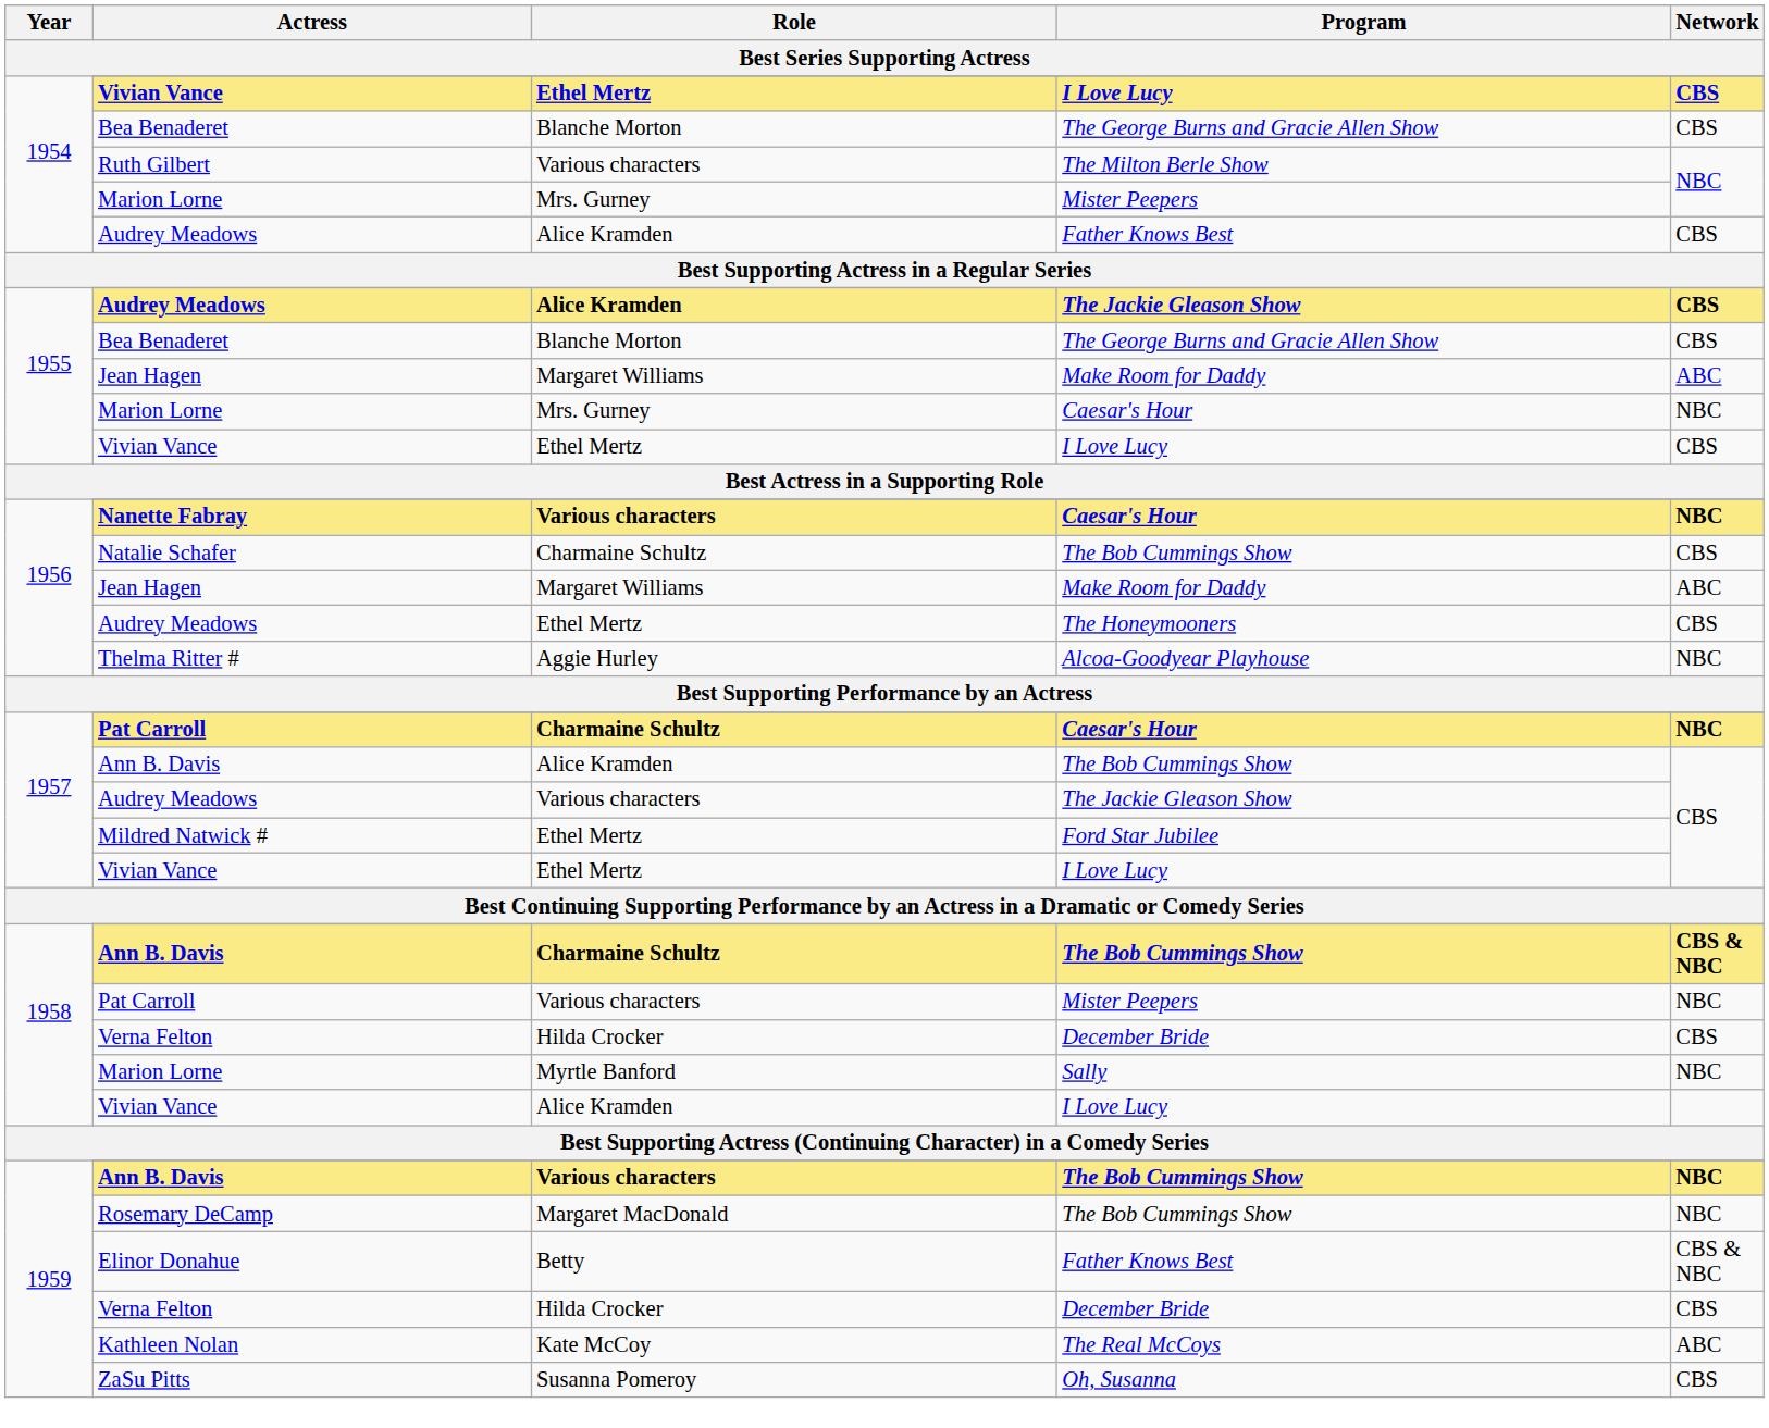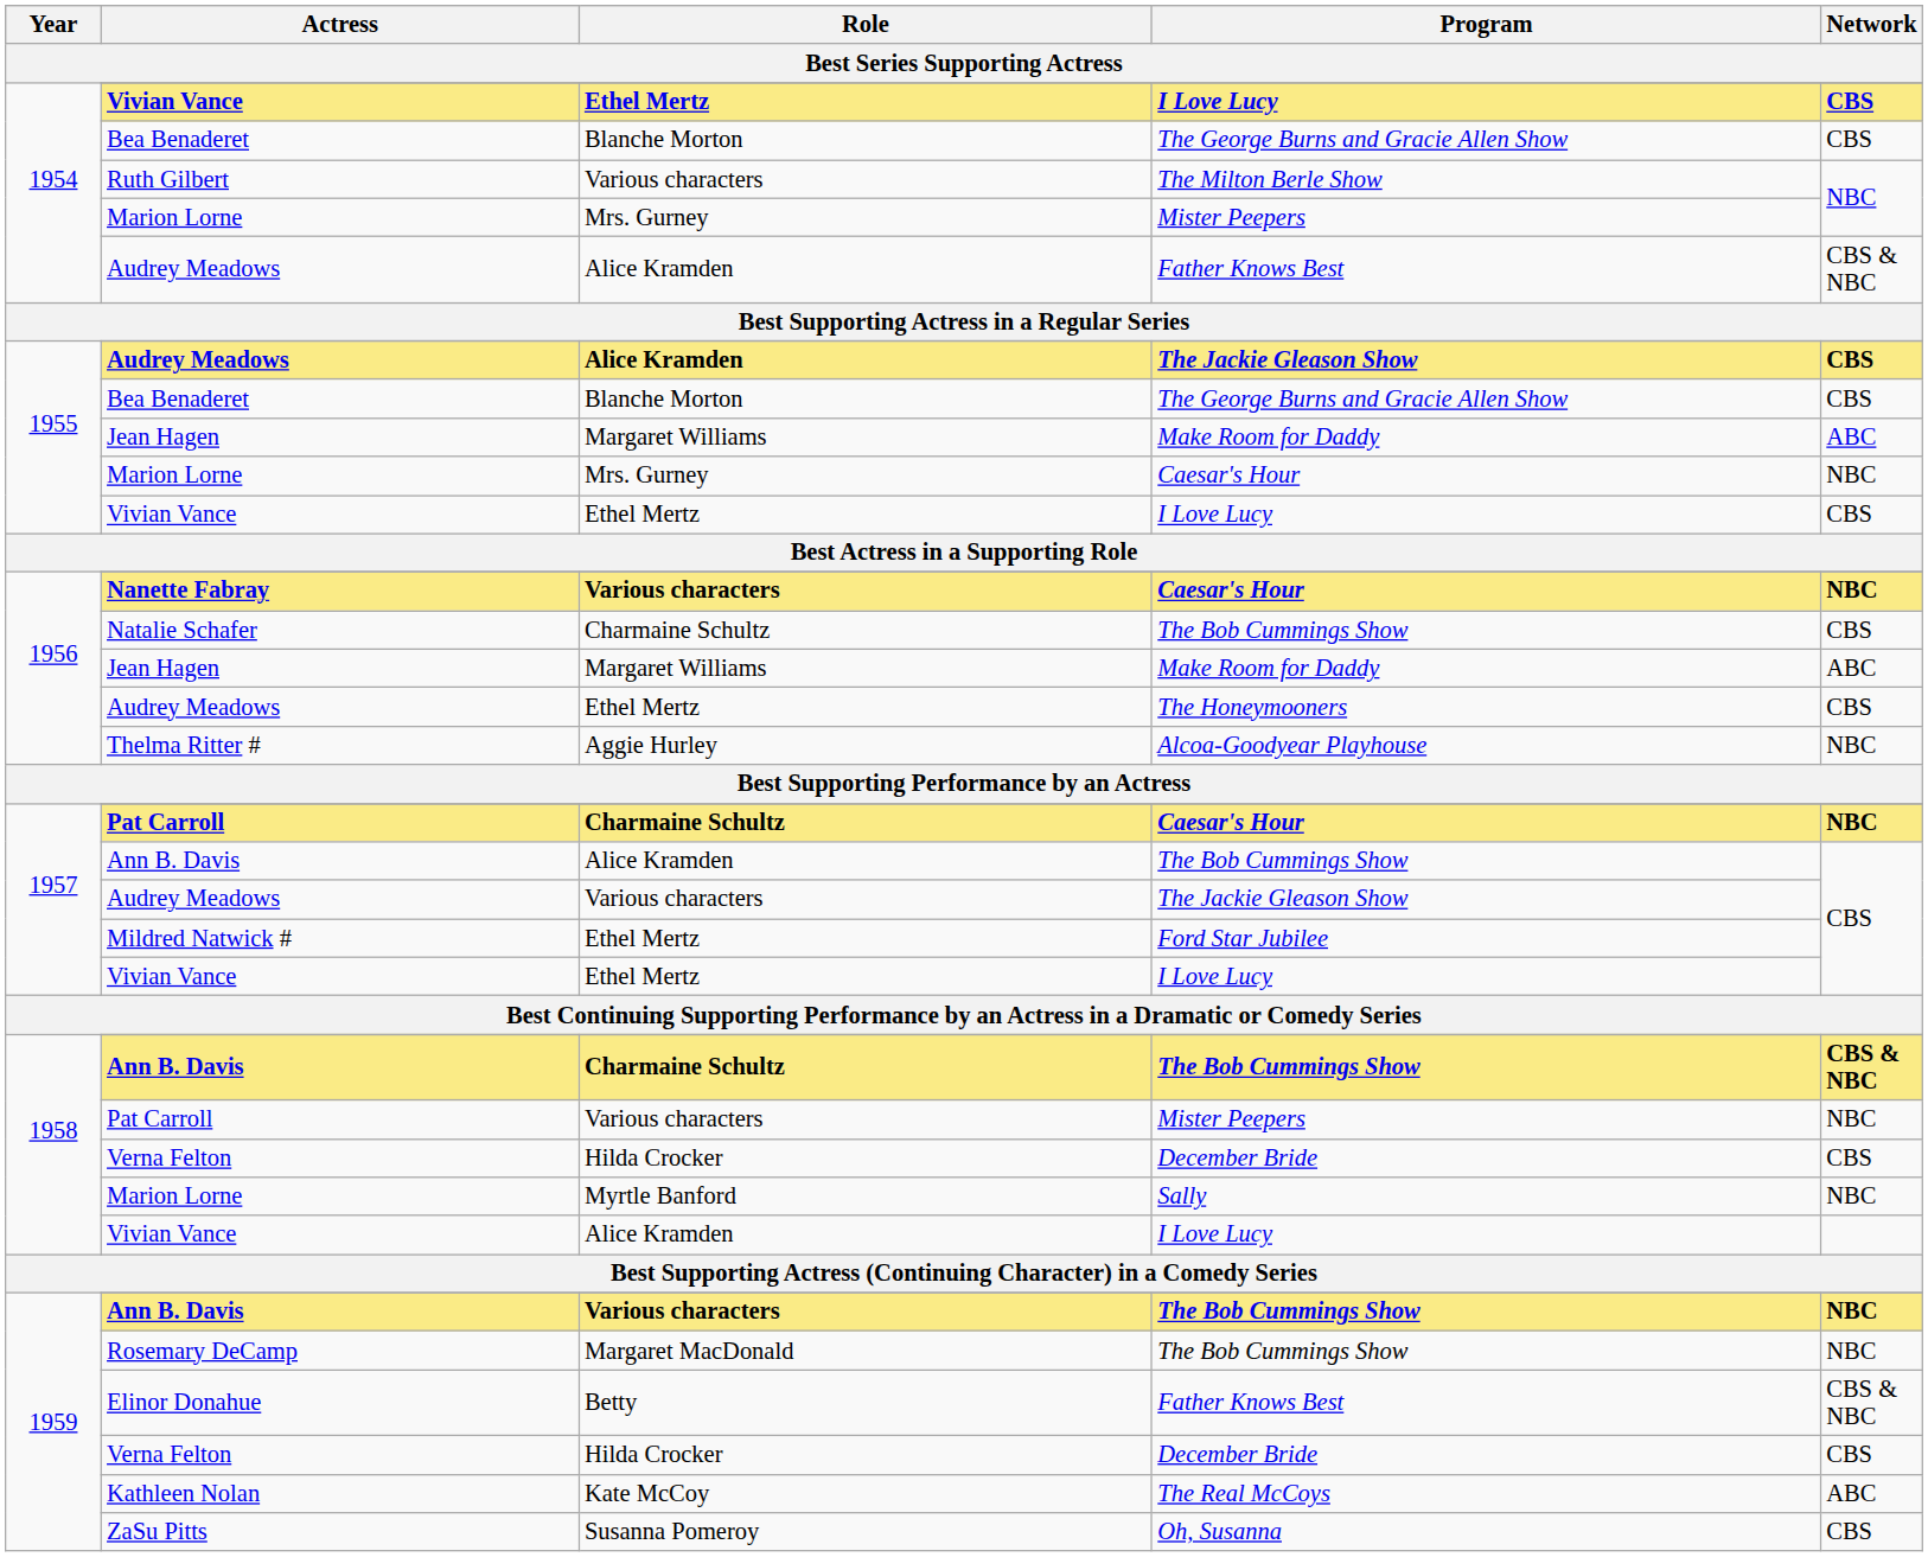1954 / Audrey Meadows | Network: CBS -> CBS & NBC
